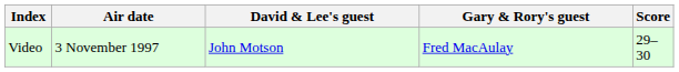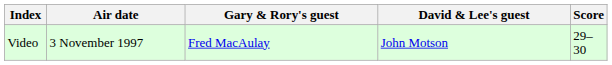columns swapped: David & Lee's guest <-> Gary & Rory's guest
